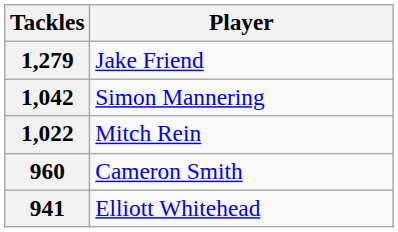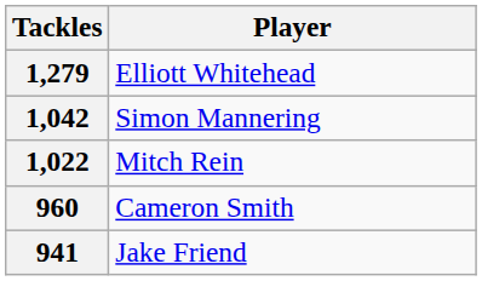1,279 | Player: Jake Friend -> Elliott Whitehead
941 | Player: Elliott Whitehead -> Jake Friend
